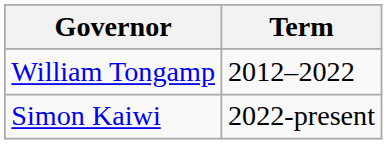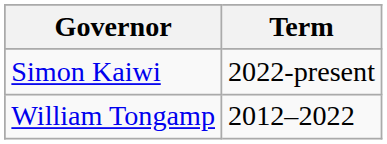rows swapped: William Tongamp <-> Simon Kaiwi
